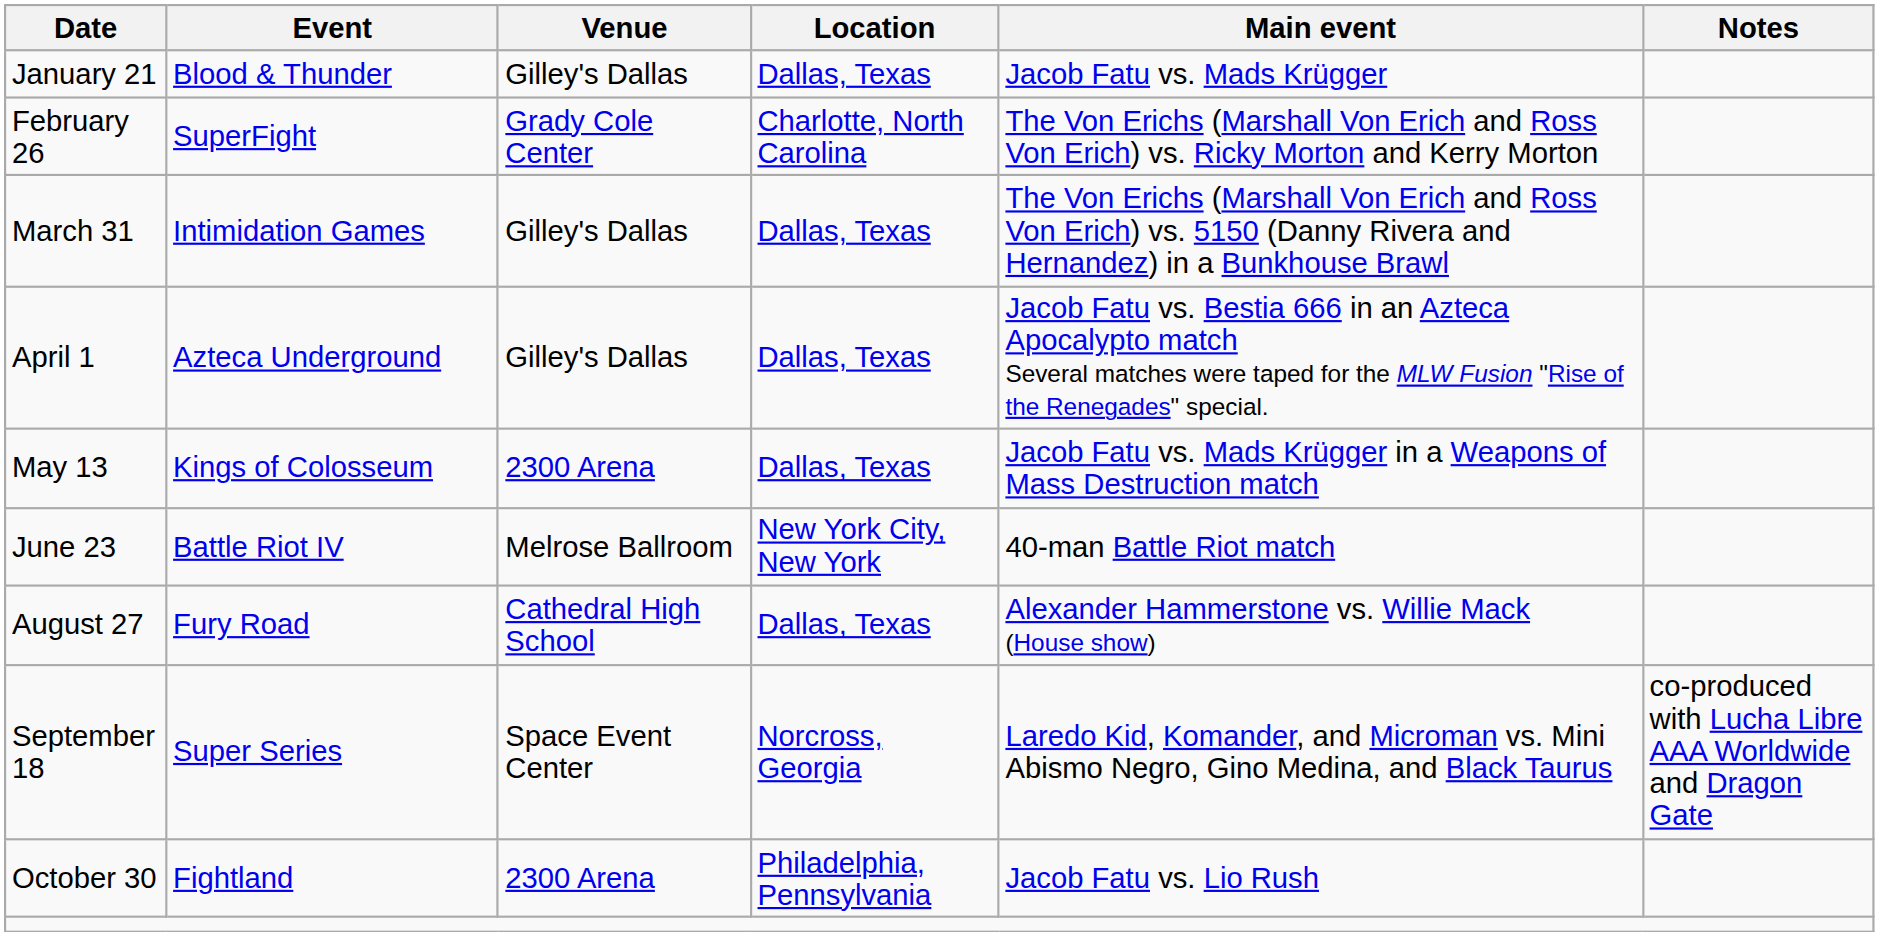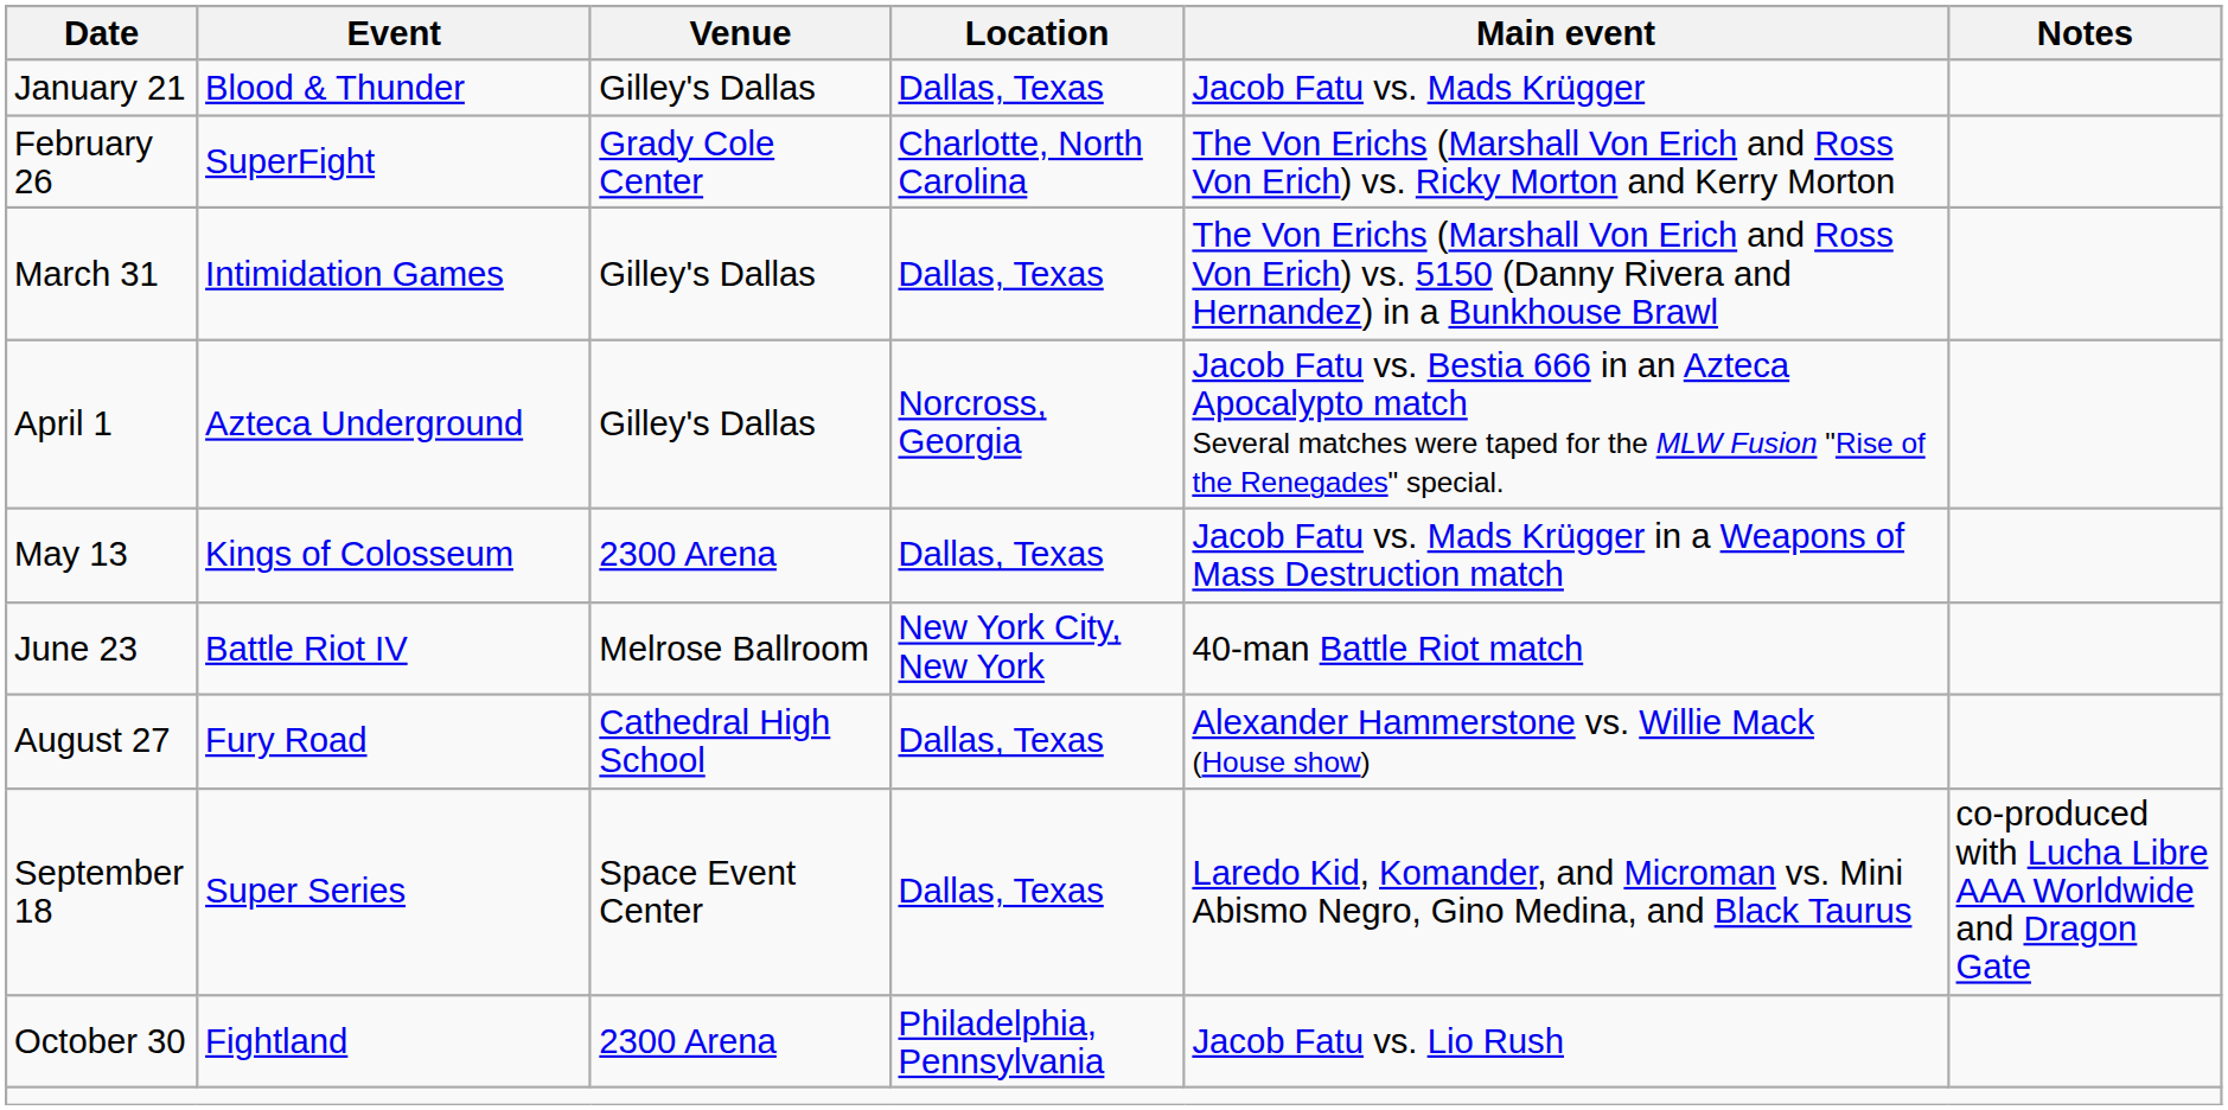April 1 | Location: Dallas, Texas -> Norcross, Georgia
September 18 | Location: Norcross, Georgia -> Dallas, Texas
